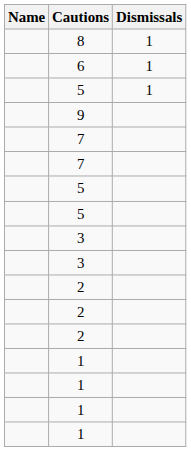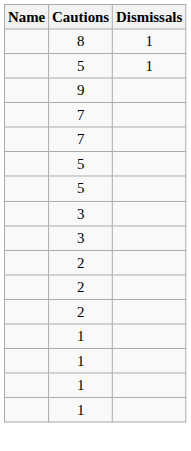- row: 6 | 1
